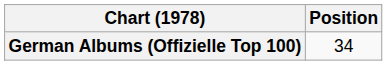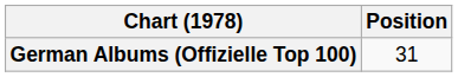German Albums (Offizielle Top 100) | Position: 34 -> 31
